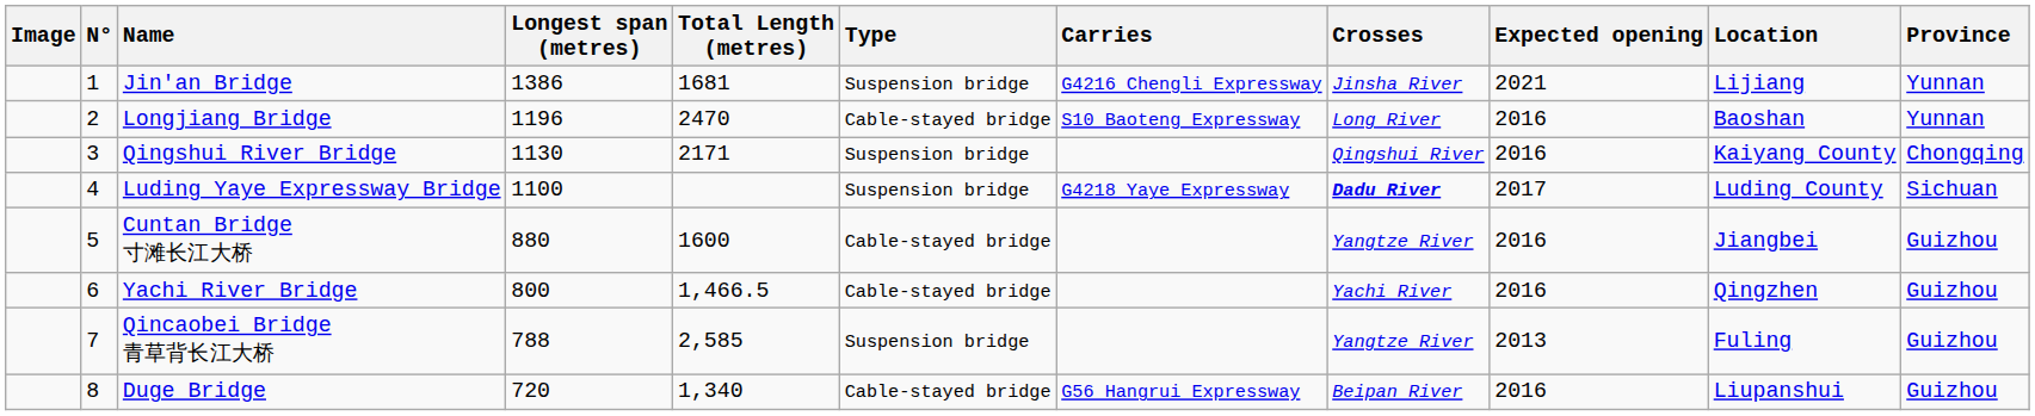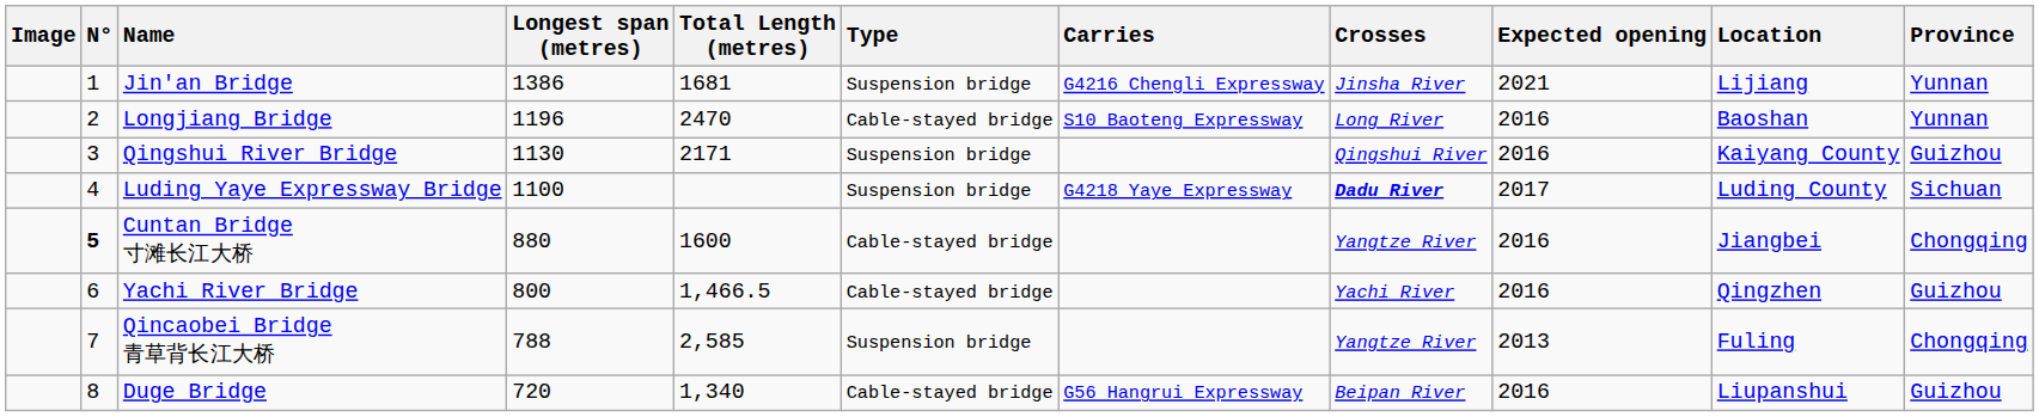Qingshui River Bridge | Province: Chongqing -> Guizhou
Cuntan Bridge 寸滩长江大桥 | N°: normal -> bold
Cuntan Bridge 寸滩长江大桥 | Province: Guizhou -> Chongqing
Qincaobei Bridge 青草背长江大桥 | Province: Guizhou -> Chongqing
